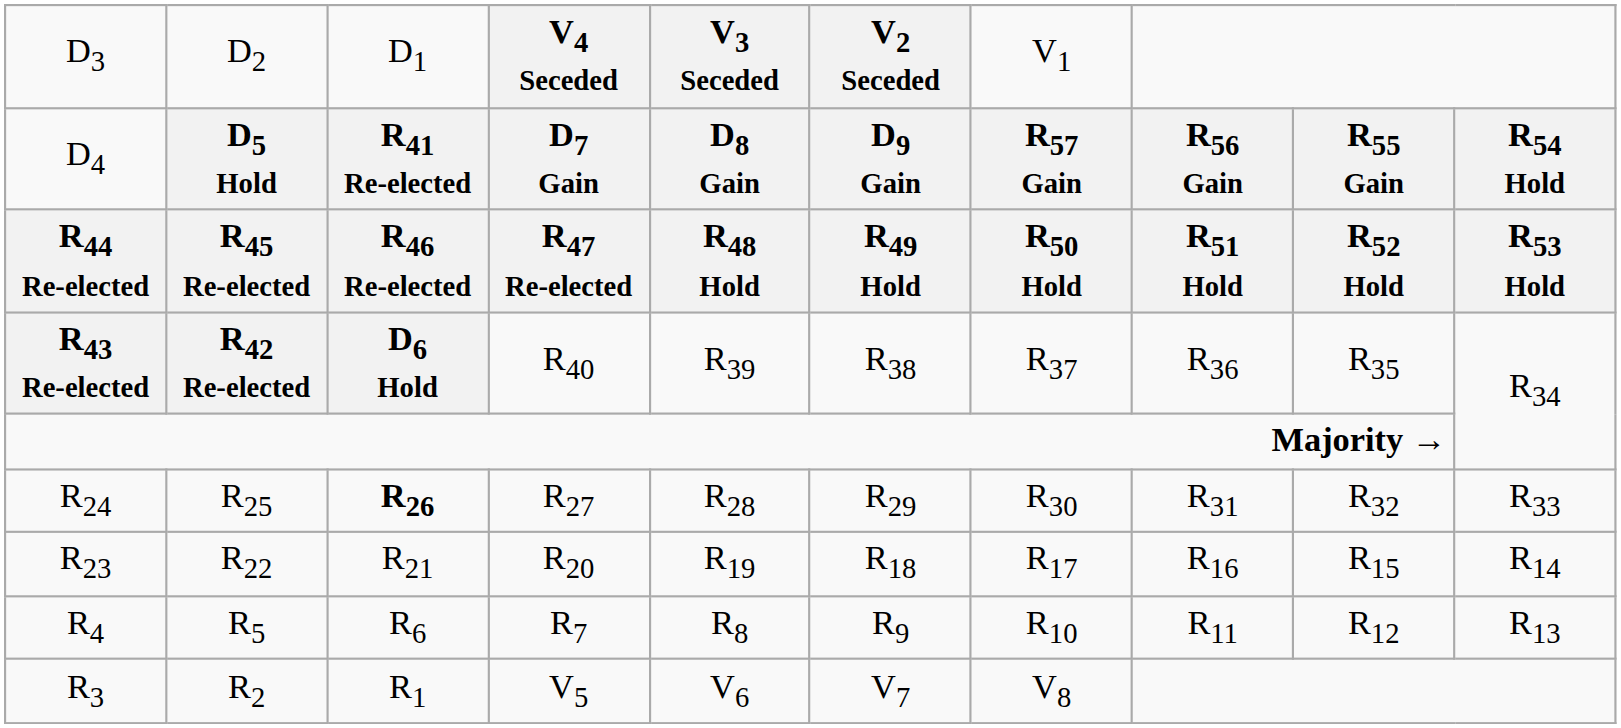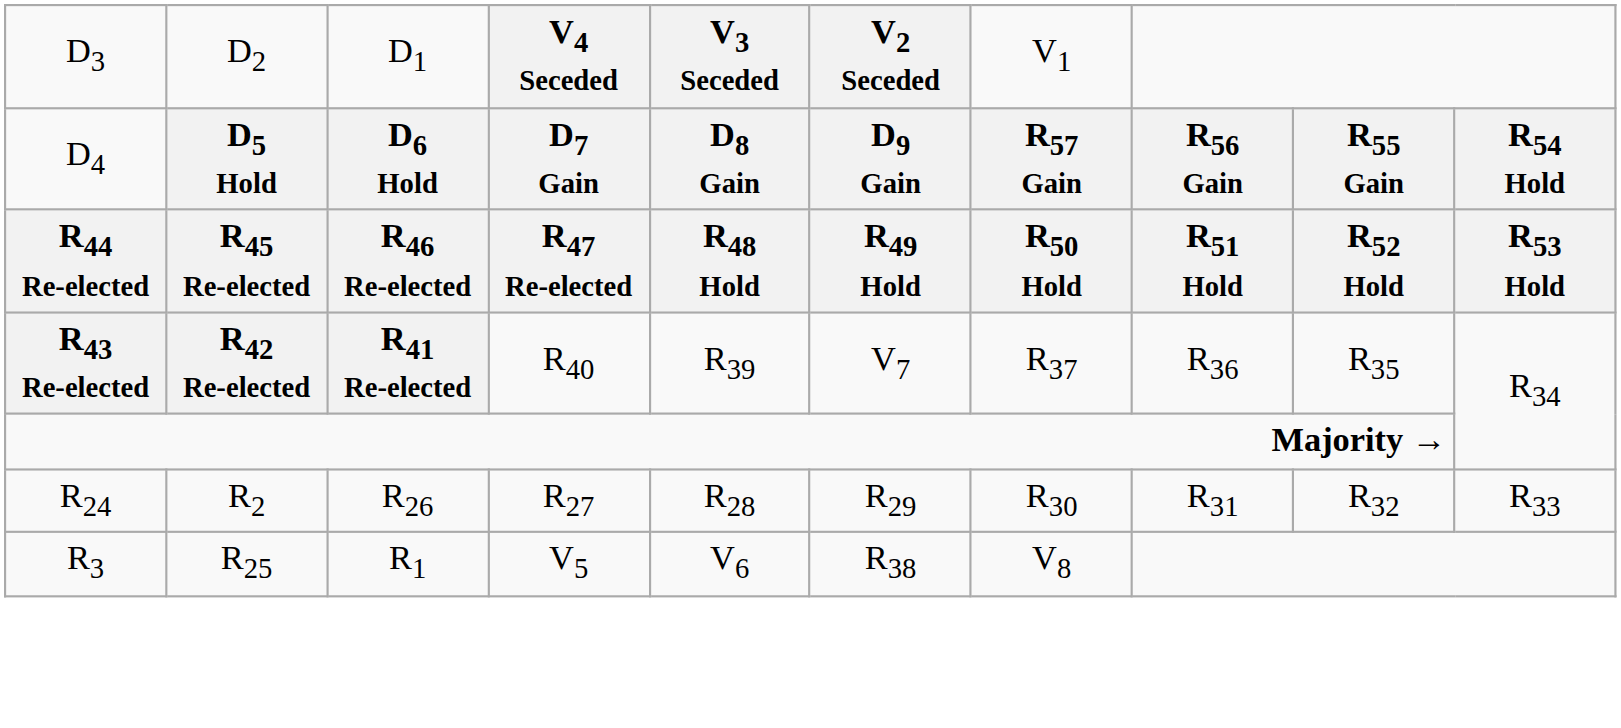D4 | column 3: R41 Re-elected -> D6 Hold
R43 Re-elected | column 3: D6 Hold -> R41 Re-elected
R43 Re-elected | column 6: R38 -> V7
R24 | column 2: R25 -> R2
R24 | column 3: bold -> normal
- row: R23 | R22 | R21 | R20 | R19 | R18 | R17 | R16 | R15 | R14
- row: R4 | R5 | R6 | R7 | R8 | R9 | R10 | R11 | R12 | R13
R3 | column 2: R2 -> R25
R3 | column 6: V7 -> R38
